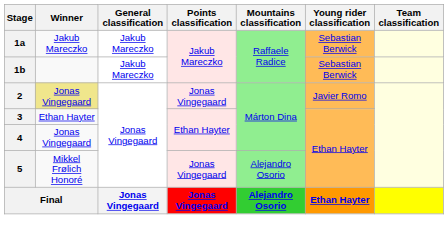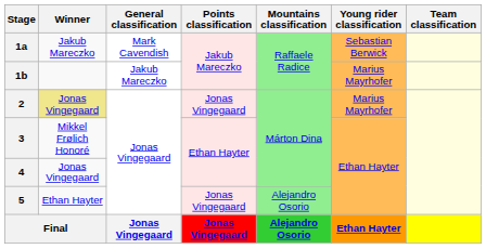1a | General classification: Jakub Mareczko -> Mark Cavendish
1b | Young rider classification: Sebastian Berwick -> Marius Mayrhofer
2 | Young rider classification: Javier Romo -> Marius Mayrhofer
3 | Winner: Ethan Hayter -> Mikkel Frølich Honoré
5 | Winner: Mikkel Frølich Honoré -> Ethan Hayter
